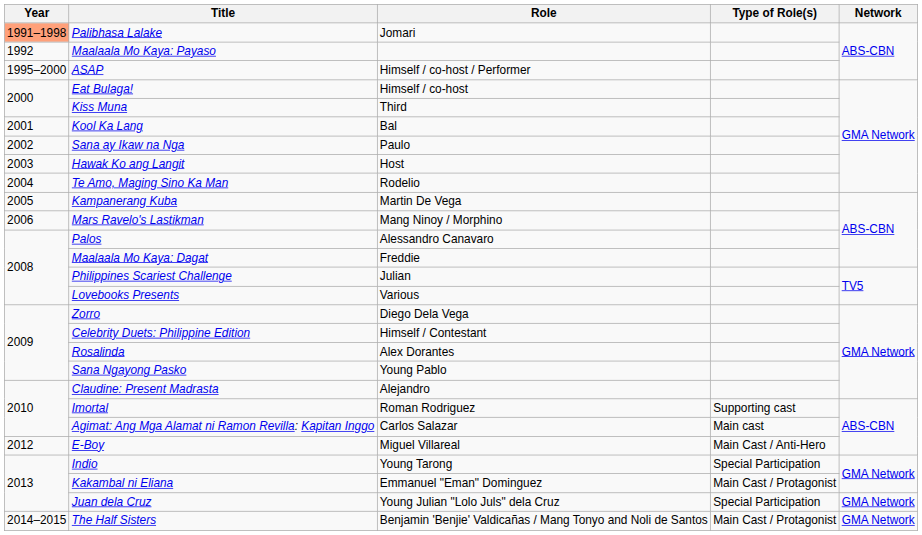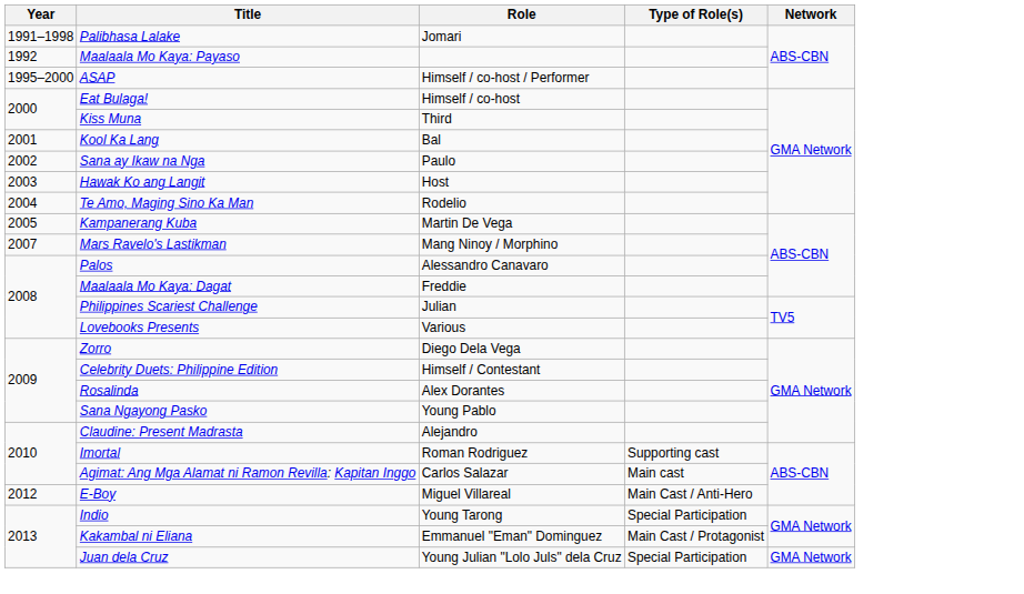Palibhasa Lalake | Year: lightsalmon background -> no background
Mars Ravelo's Lastikman | Year: 2006 -> 2007
- row: 2014–2015 | The Half Sisters | Benjamin 'Benjie' Valdicañas / Mang Tonyo and Noli de Santos | Main Cast / Protagonist | GMA Network
